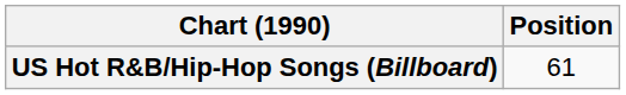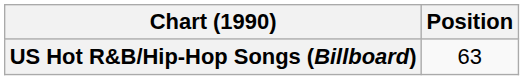US Hot R&B/Hip-Hop Songs (Billboard) | Position: 61 -> 63
